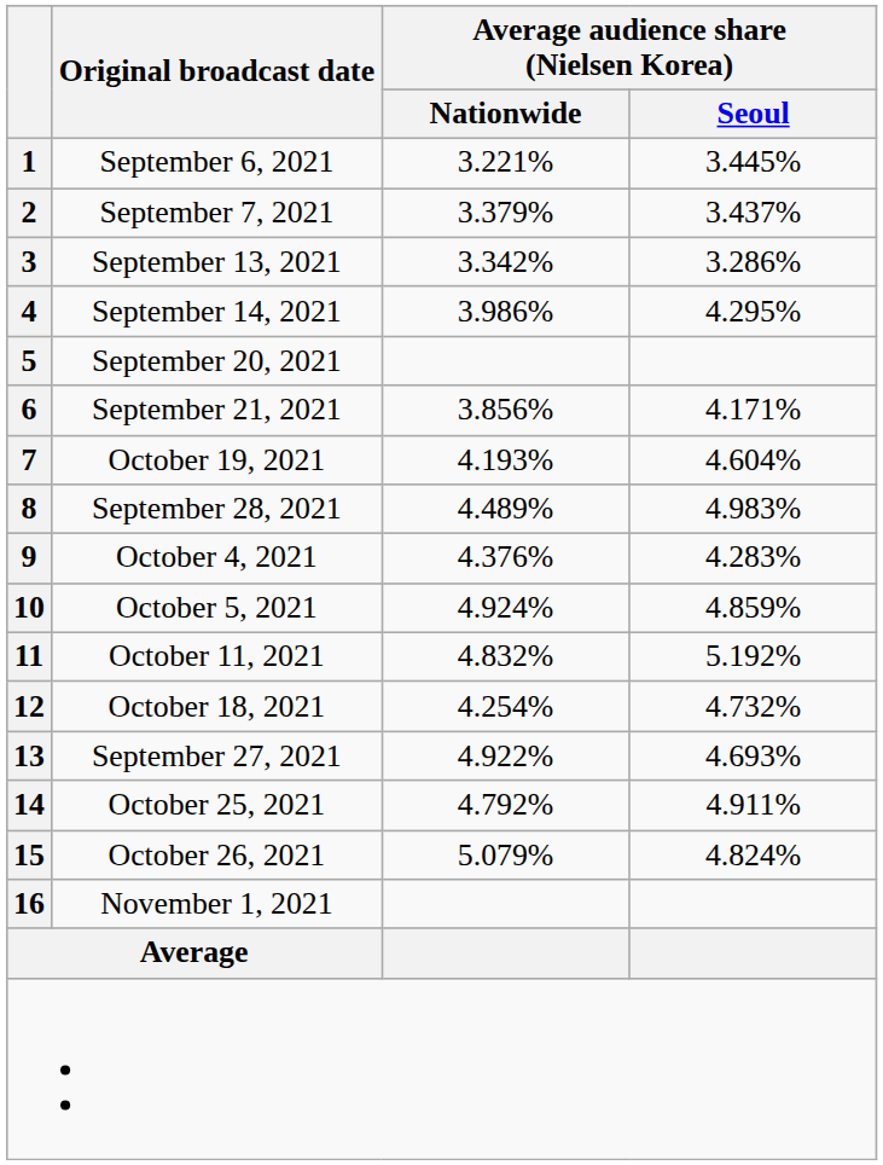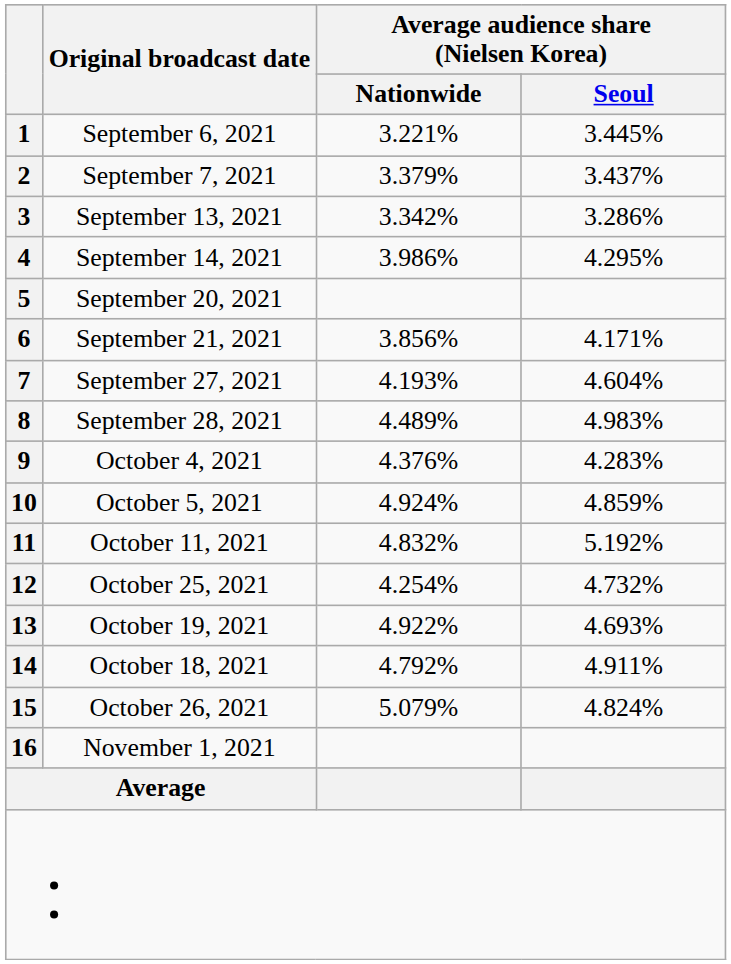7 | Original broadcast date: October 19, 2021 -> September 27, 2021
12 | Original broadcast date: October 18, 2021 -> October 25, 2021
13 | Original broadcast date: September 27, 2021 -> October 19, 2021
14 | Original broadcast date: October 25, 2021 -> October 18, 2021
